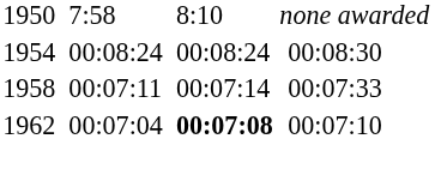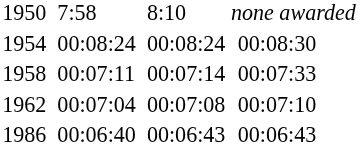1962 | column 5: bold -> normal
+ row: 1986 | 00:06:40 | 00:06:43 | 00:06:43
